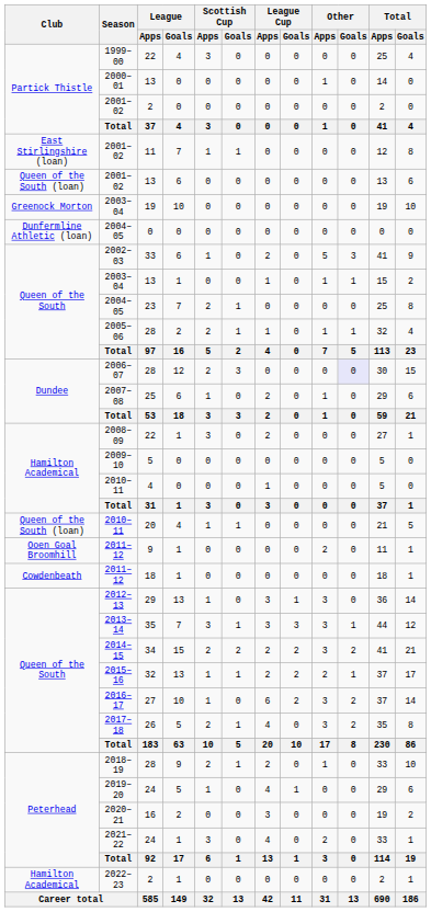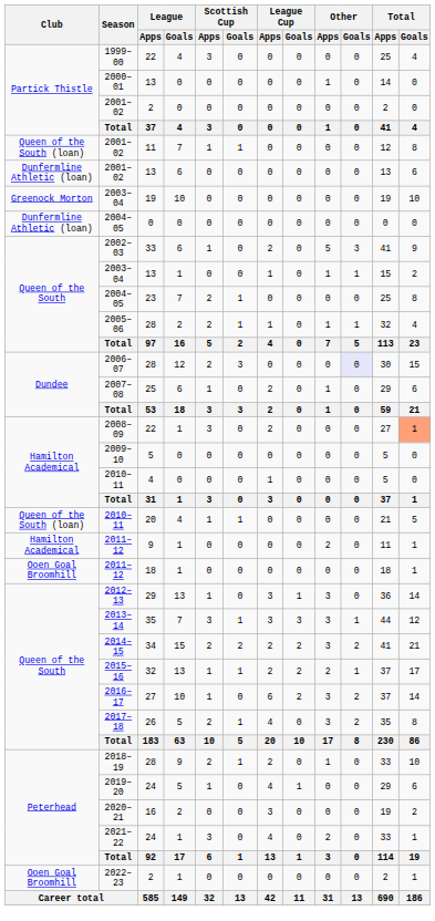2001–02 / 11 | Club: East Stirlingshire (loan) -> Queen of the South (loan)
2001–02 / 13 | Club: Queen of the South (loan) -> Dunfermline Athletic (loan)
2008–09 | Total / Goals: no background -> lightsalmon background
2011–12 / 9 | Club: Ooen Goal Broomhill -> Hamilton Academical
2011–12 / 18 | Club: Cowdenbeath -> Ooen Goal Broomhill
2022–23 | Club: Hamilton Academical -> Ooen Goal Broomhill
